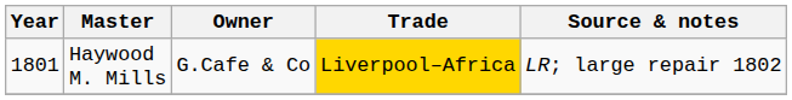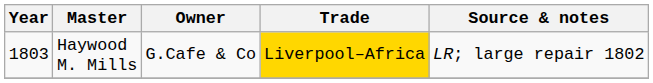Haywood M. Mills | Year: 1801 -> 1803
